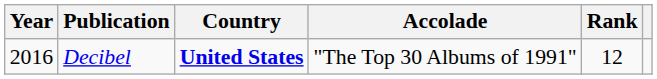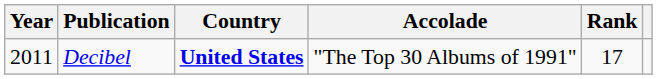Decibel | Year: 2016 -> 2011
Decibel | Rank: 12 -> 17
